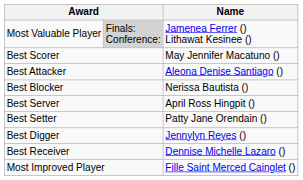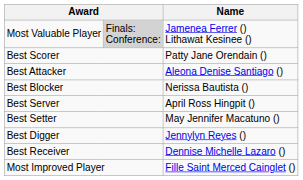Best Scorer | Name: May Jennifer Macatuno () -> Patty Jane Orendain ()
Best Setter | Name: Patty Jane Orendain () -> May Jennifer Macatuno ()
